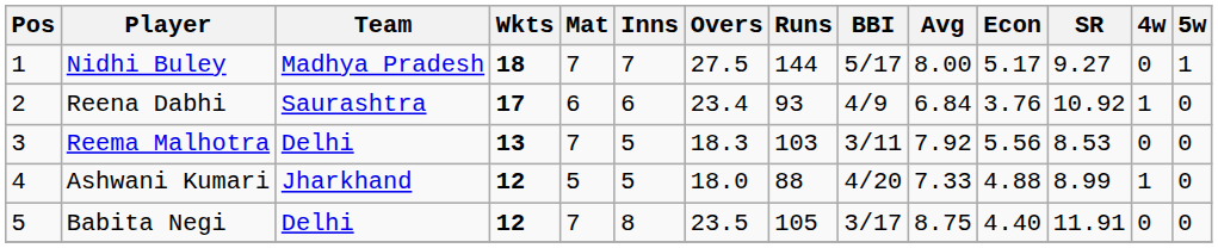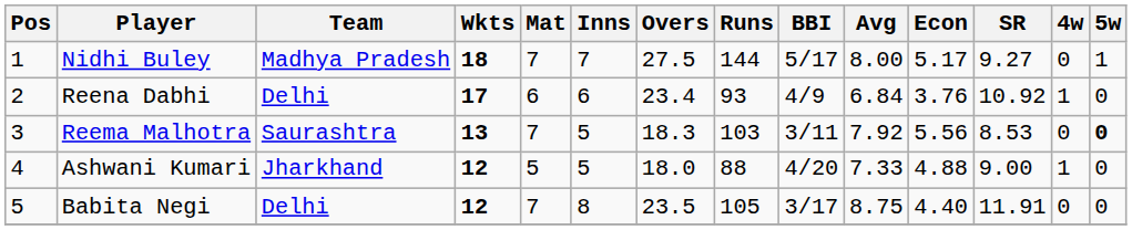Reena Dabhi | Team: Saurashtra -> Delhi
Reema Malhotra | Team: Delhi -> Saurashtra
Reema Malhotra | 5w: normal -> bold
Ashwani Kumari | SR: 8.99 -> 9.00
